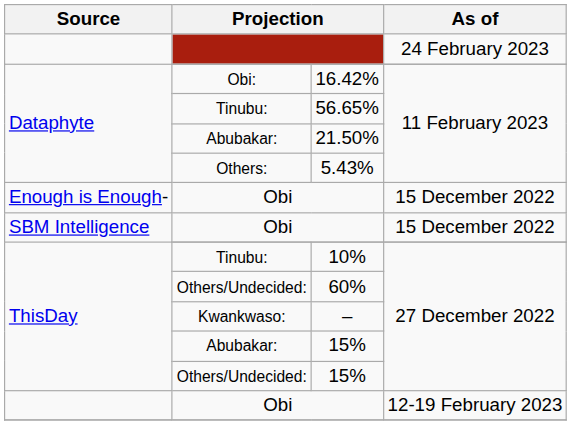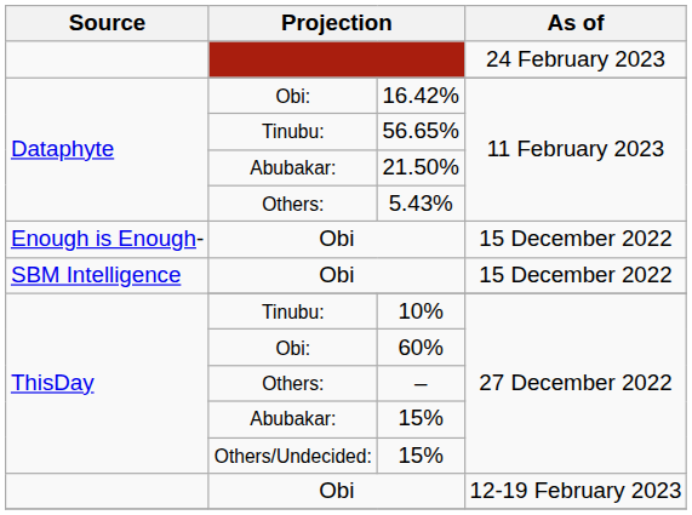60% | column 2: Others/Undecided: -> Obi:
– | column 2: Kwankwaso: -> Others:
